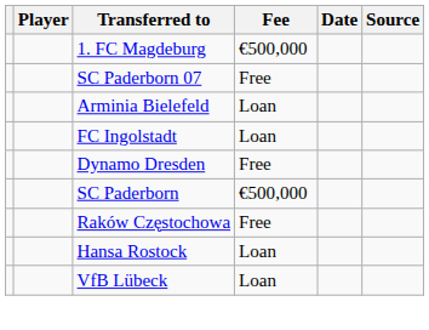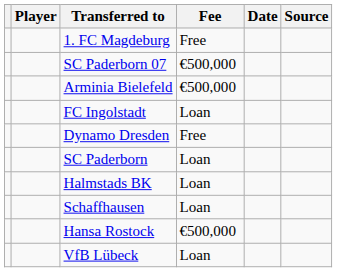1. FC Magdeburg | Fee: €500,000 -> Free
SC Paderborn 07 | Fee: Free -> €500,000
Arminia Bielefeld | Fee: Loan -> €500,000
SC Paderborn | Fee: €500,000 -> Loan
- row: Raków Częstochowa | Free
+ row: Halmstads BK | Loan
+ row: Schaffhausen | Loan
Hansa Rostock | Fee: Loan -> €500,000
